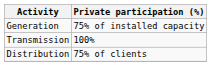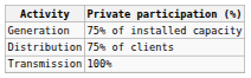rows swapped: Transmission <-> Distribution
